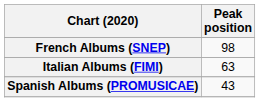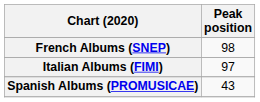Italian Albums (FIMI) | Peak position: 63 -> 97
